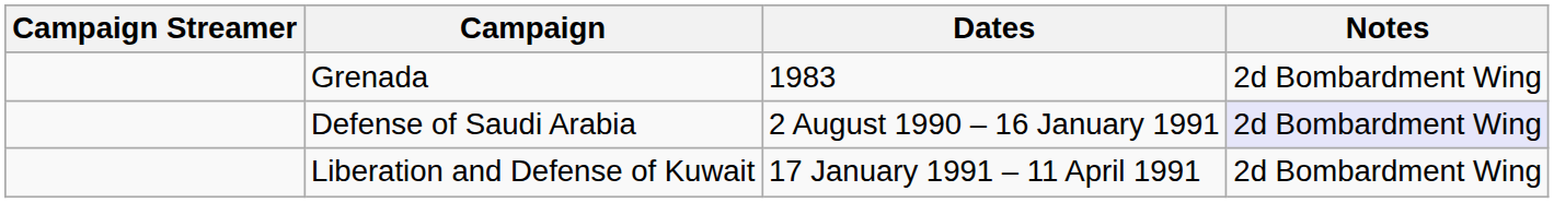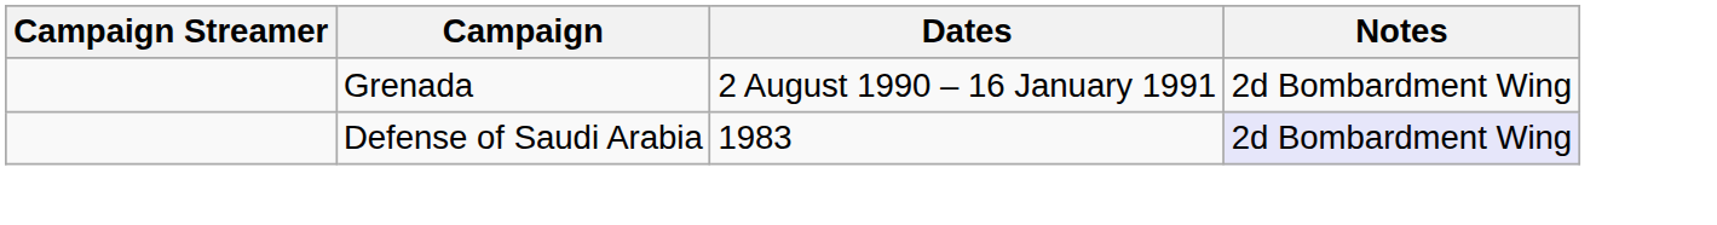Grenada | Dates: 1983 -> 2 August 1990 – 16 January 1991
Defense of Saudi Arabia | Dates: 2 August 1990 – 16 January 1991 -> 1983
- row: Liberation and Defense of Kuwait | 17 January 1991 – 11 April 1991 | 2d Bombardment Wing
